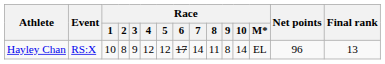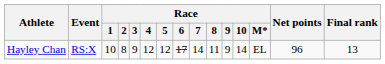Hayley Chan | Race / 9: 8 -> 9
